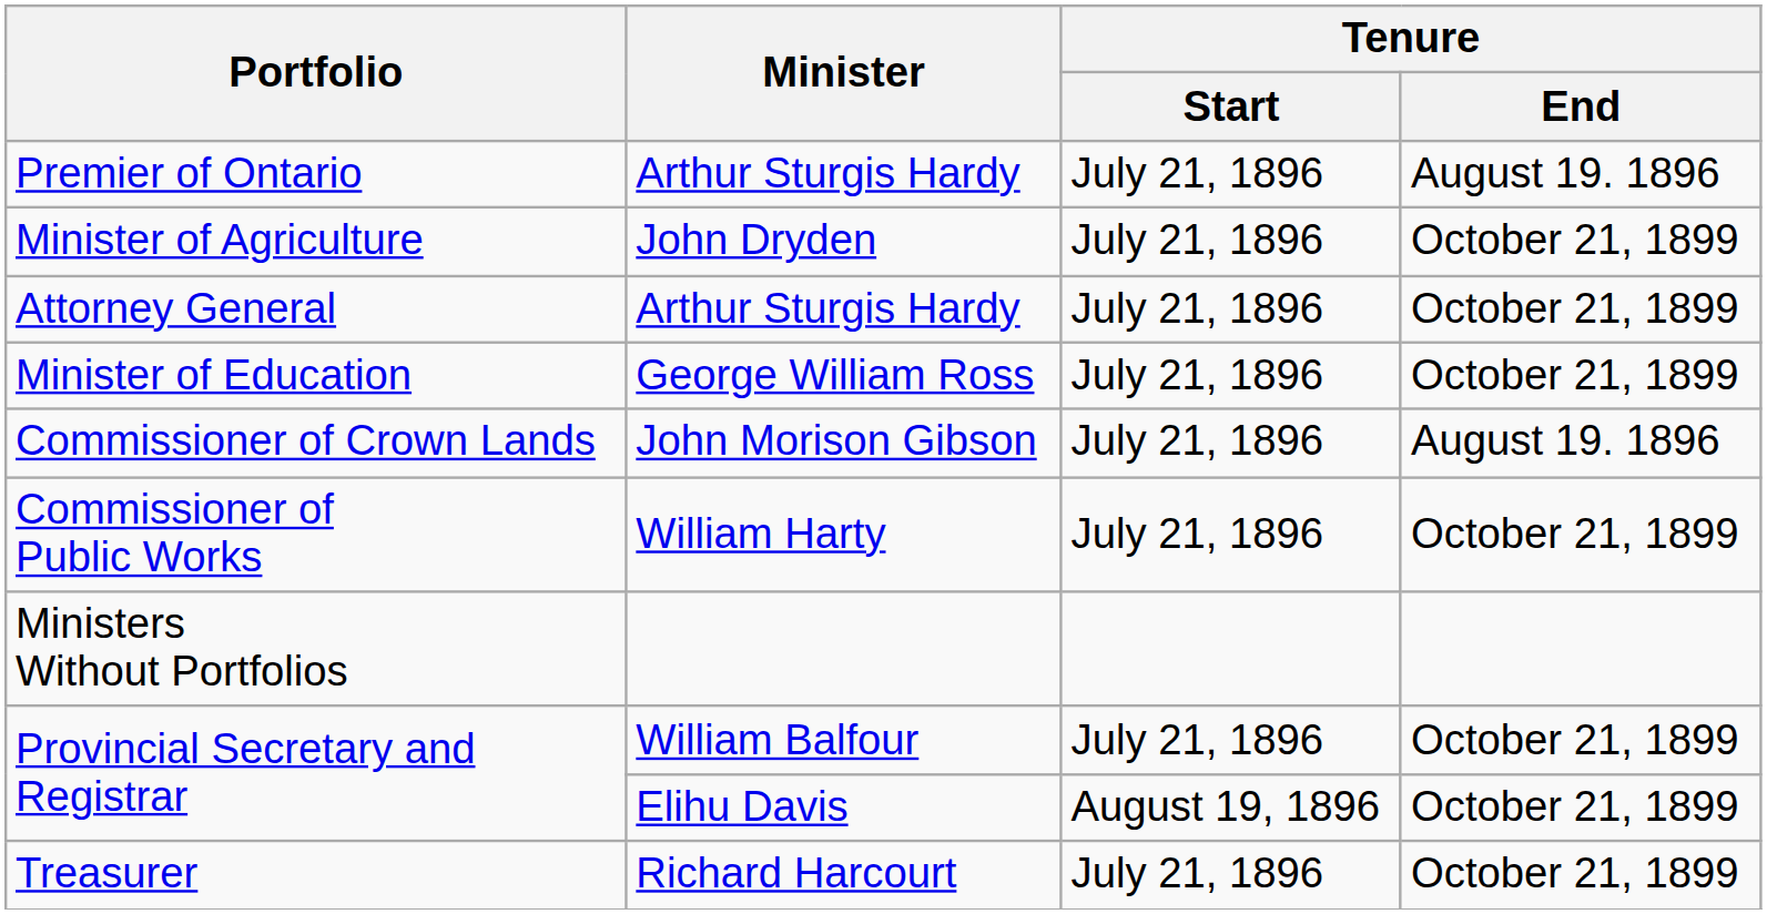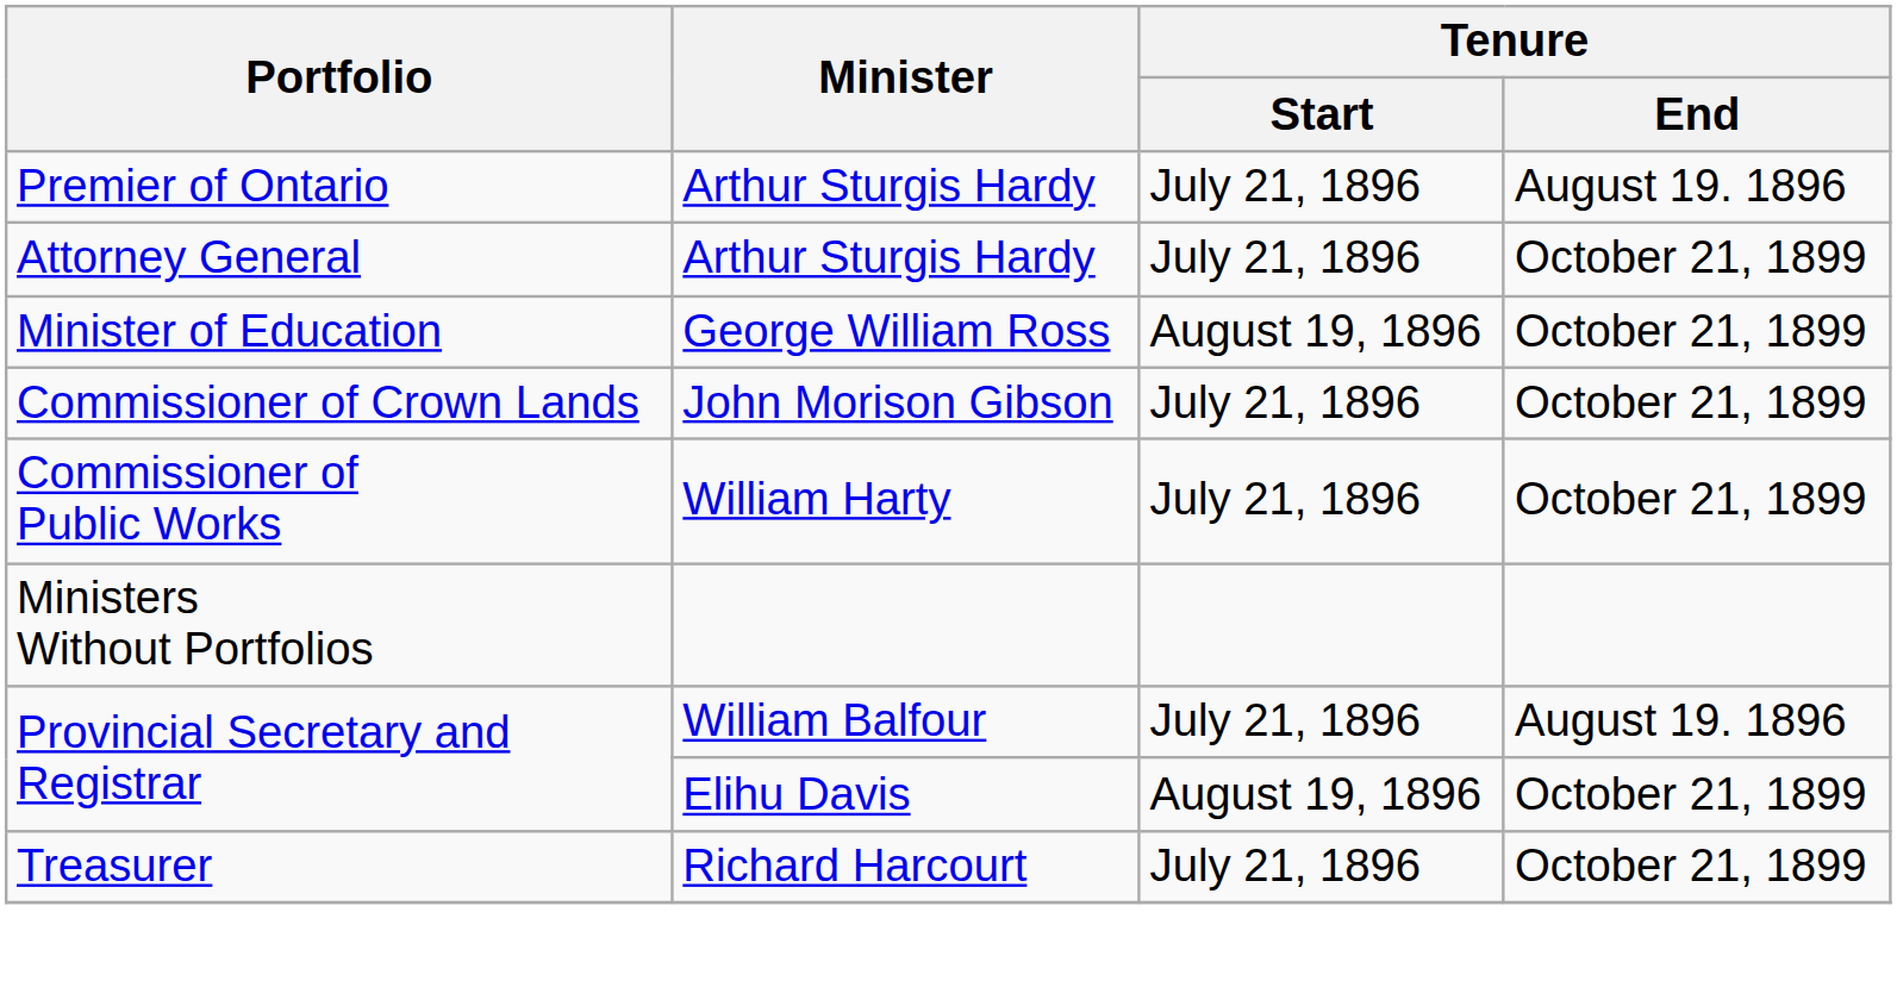- row: Minister of Agriculture | John Dryden | July 21, 1896 | October 21, 1899
Minister of Education | Tenure / Start: July 21, 1896 -> August 19, 1896
Commissioner of Crown Lands | Tenure / End: August 19. 1896 -> October 21, 1899
Provincial Secretary and Registrar / William Balfour | Tenure / End: October 21, 1899 -> August 19. 1896
